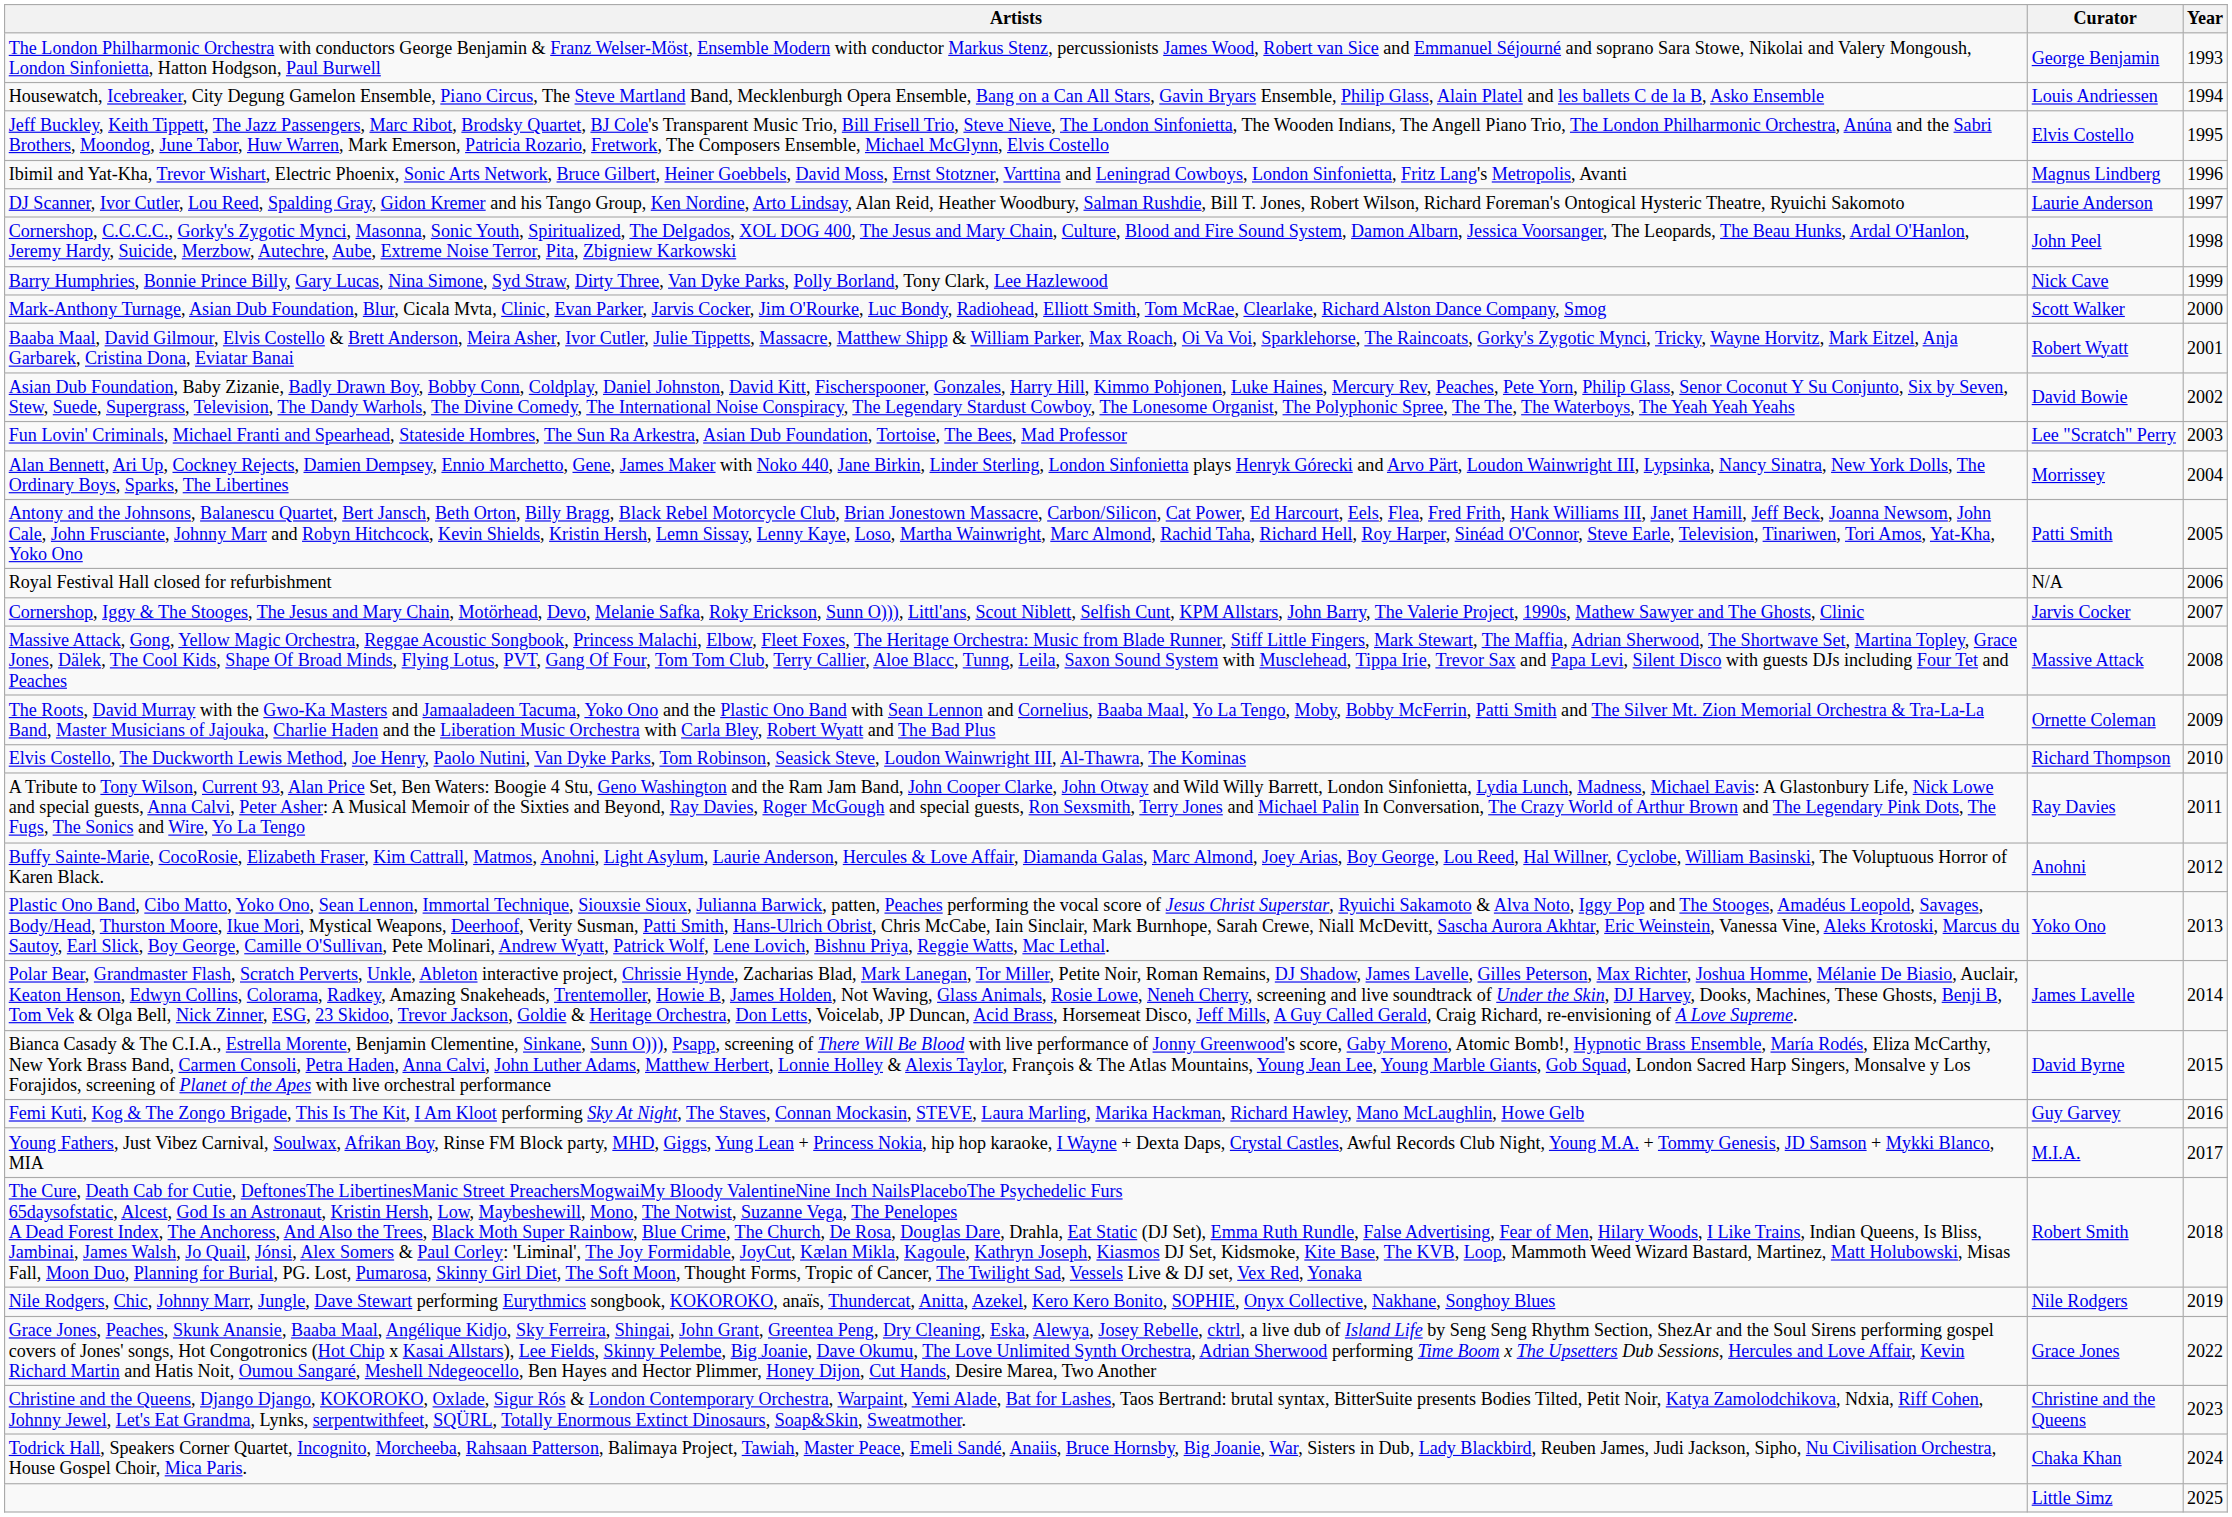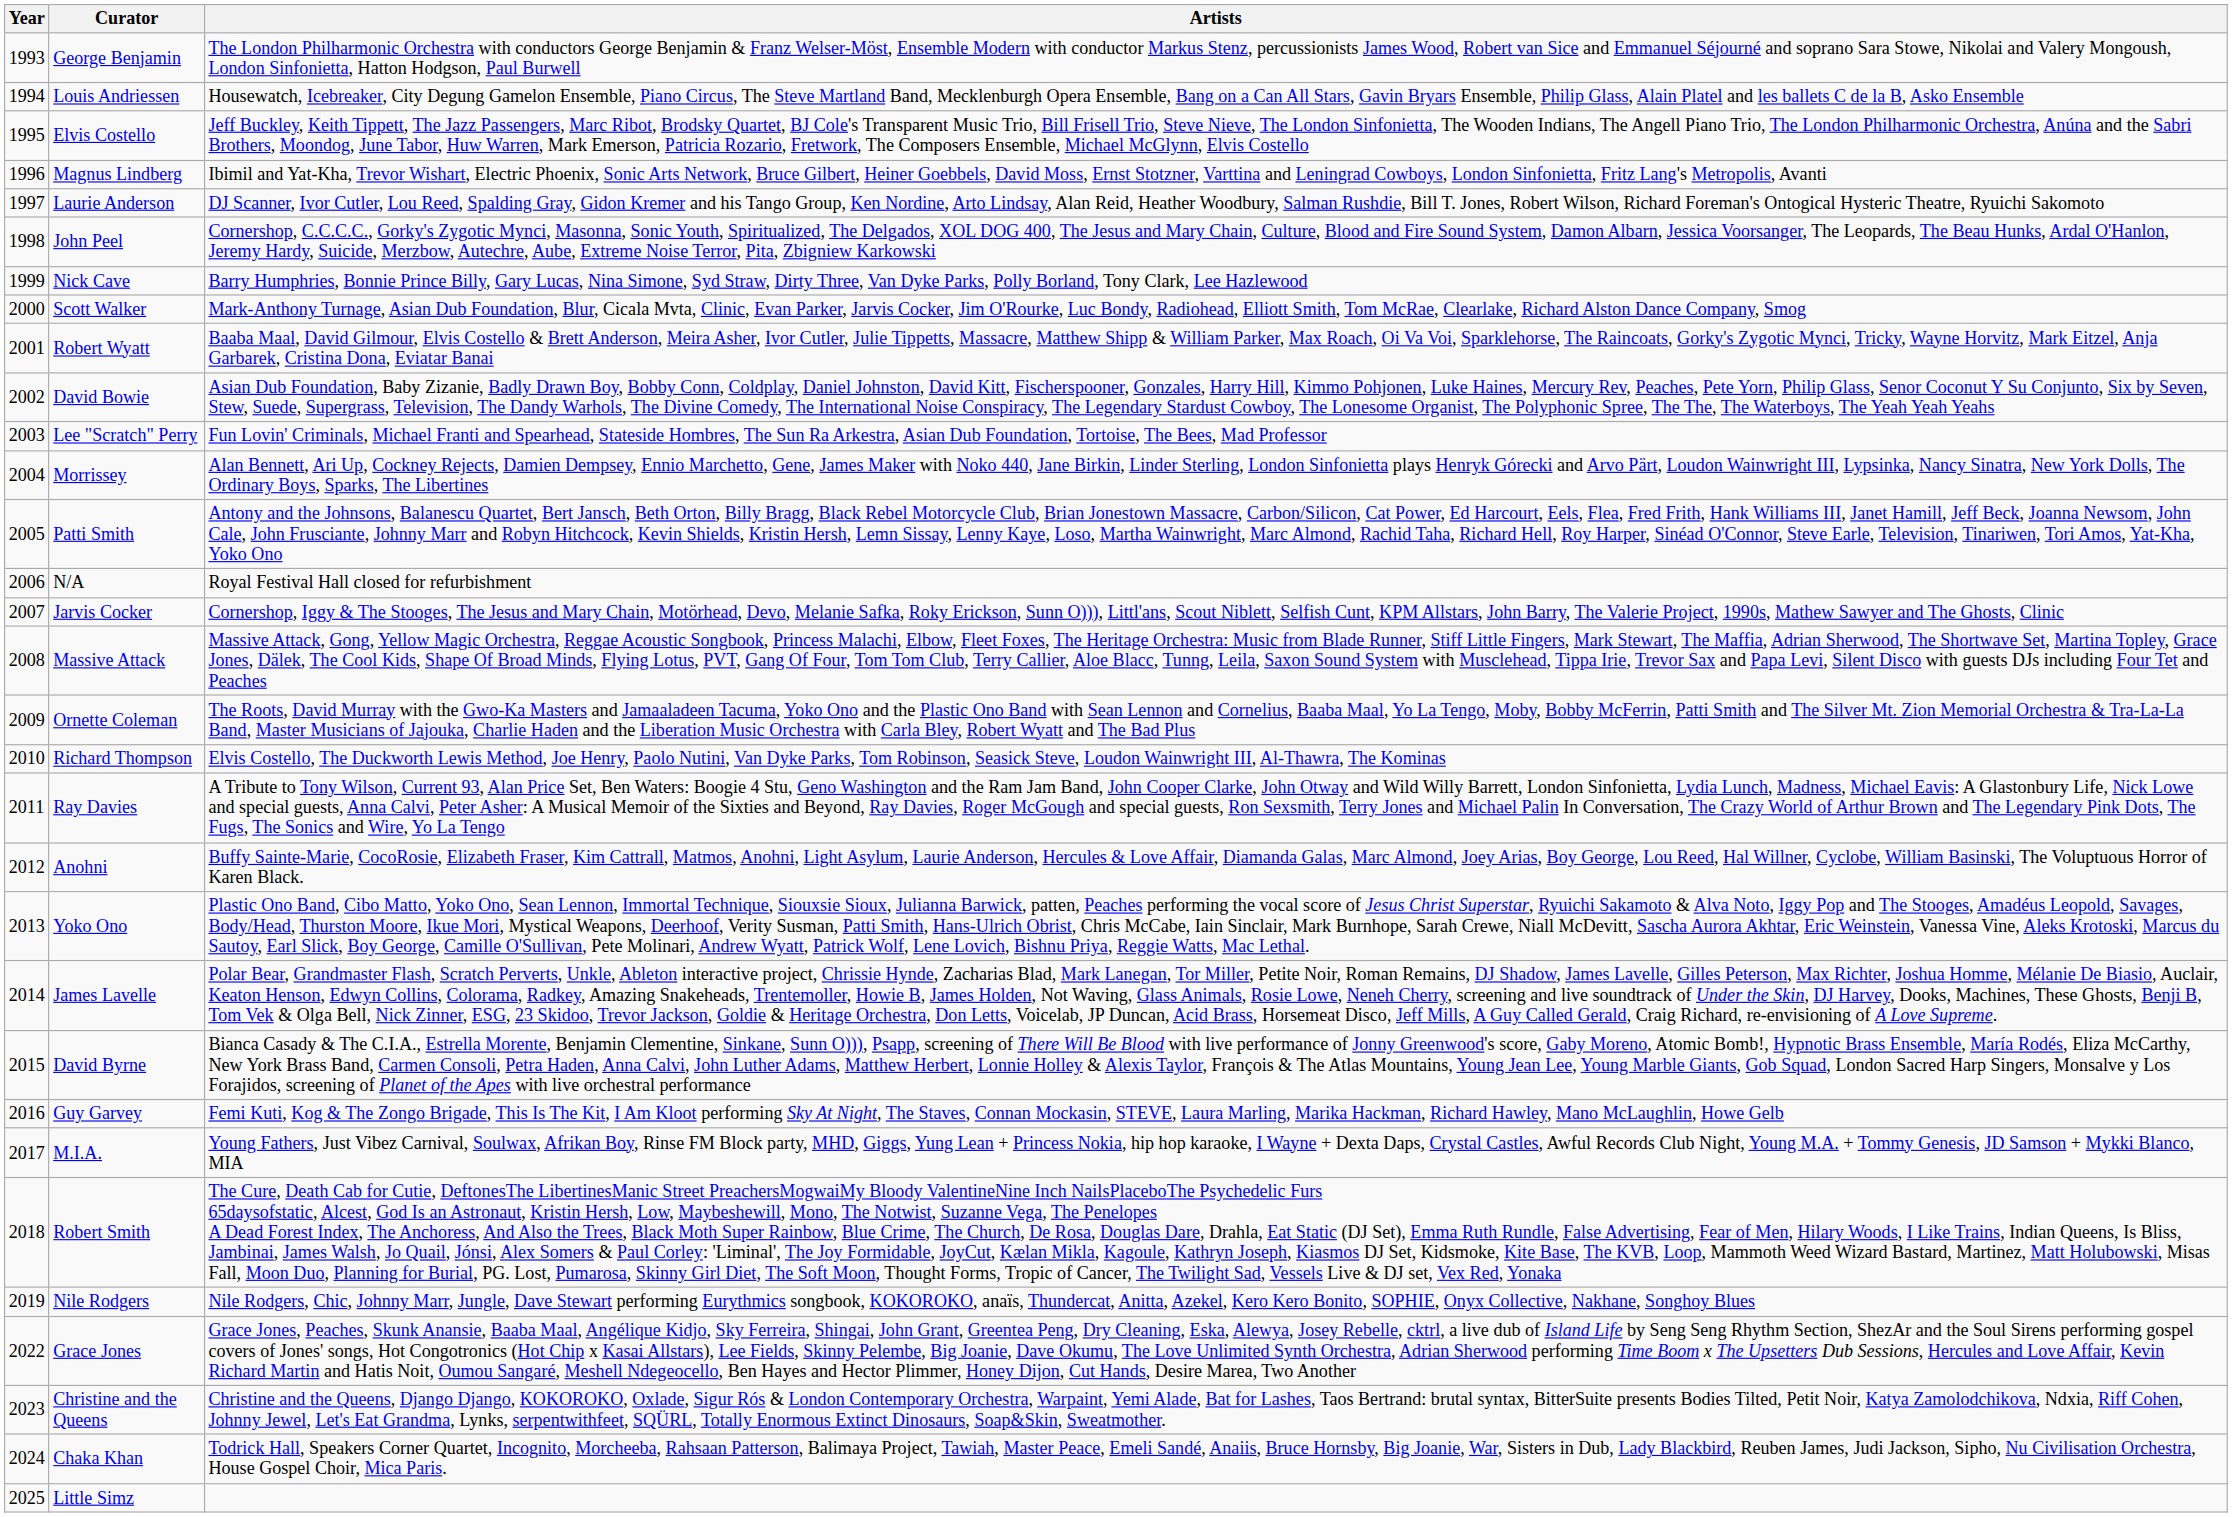columns swapped: Year <-> Artists
